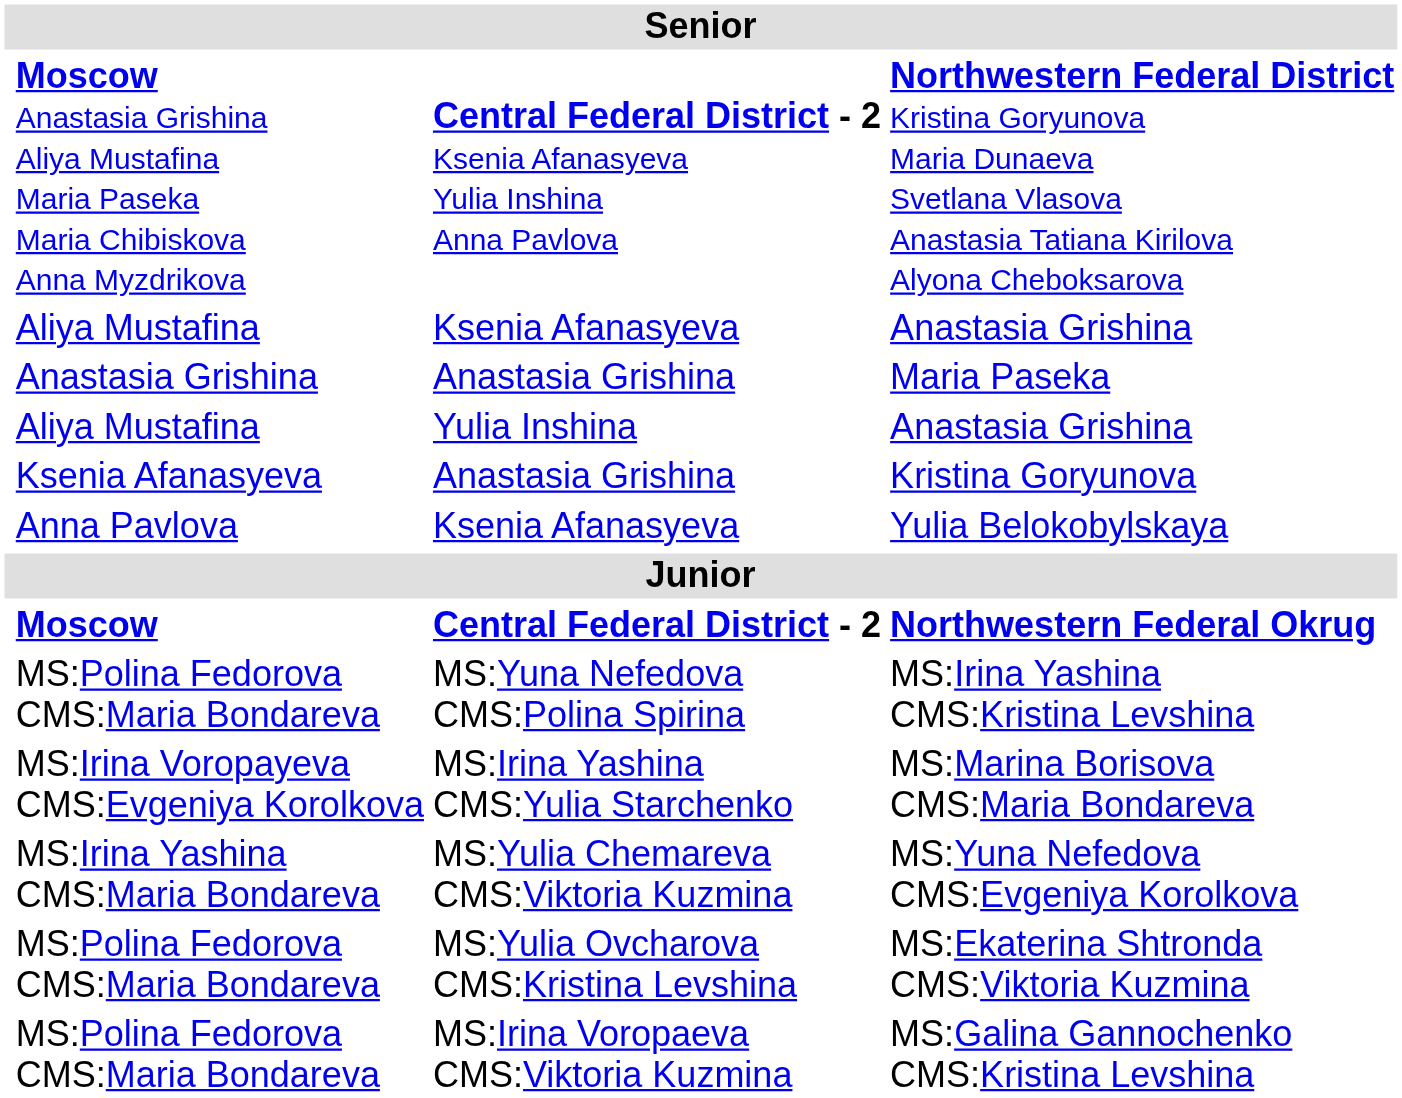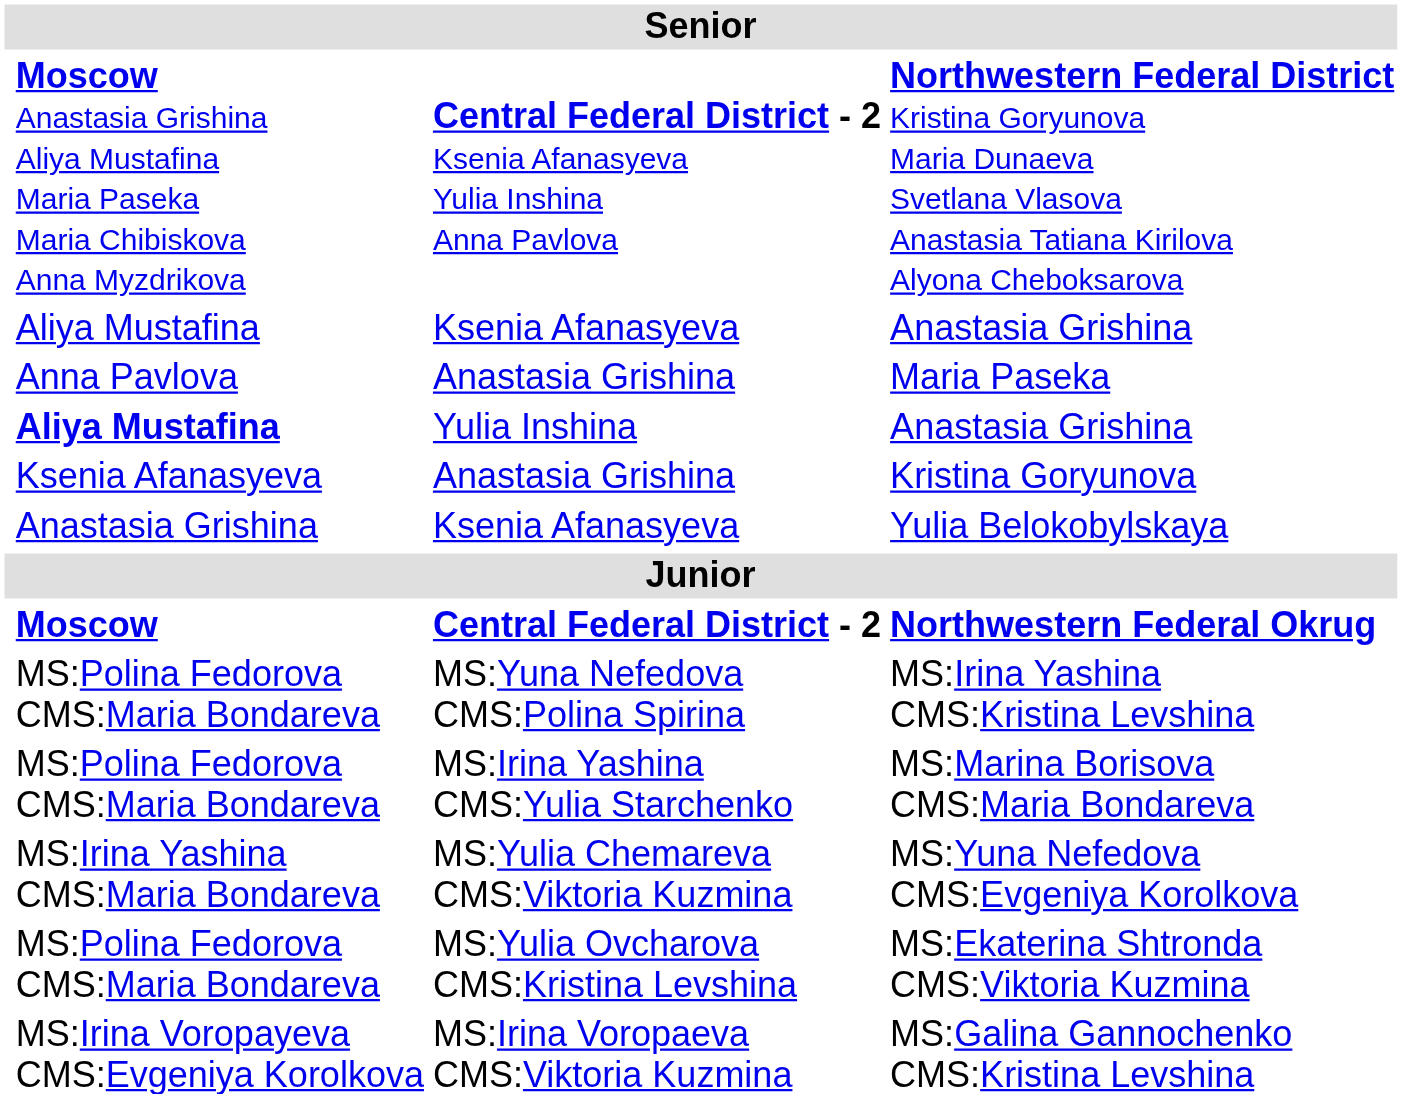Maria Paseka | column 2: Anastasia Grishina -> Anna Pavlova
Yulia Inshina / Anastasia Grishina | column 2: normal -> bold
Yulia Belokobylskaya | column 2: Anna Pavlova -> Anastasia Grishina
MS:Marina Borisova CMS:Maria Bondareva | column 2: MS:Irina Voropayeva CMS:Evgeniya Korolkova -> MS:Polina Fedorova CMS:Maria Bondareva
MS:Galina Gannochenko CMS:Kristina Levshina | column 2: MS:Polina Fedorova CMS:Maria Bondareva -> MS:Irina Voropayeva CMS:Evgeniya Korolkova
